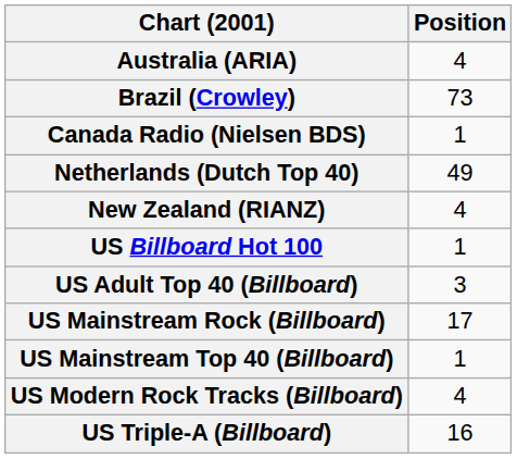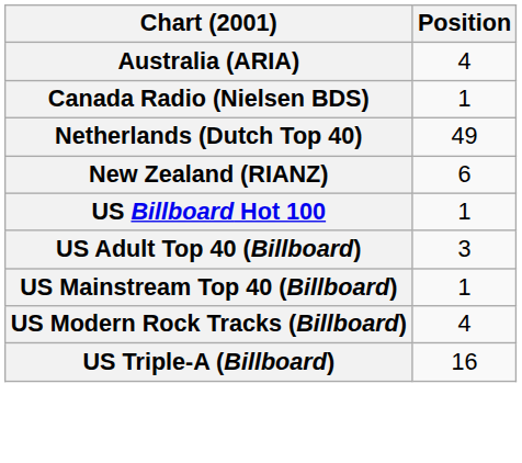- row: Brazil (Crowley) | 73
New Zealand (RIANZ) | Position: 4 -> 6
- row: US Mainstream Rock (Billboard) | 17
